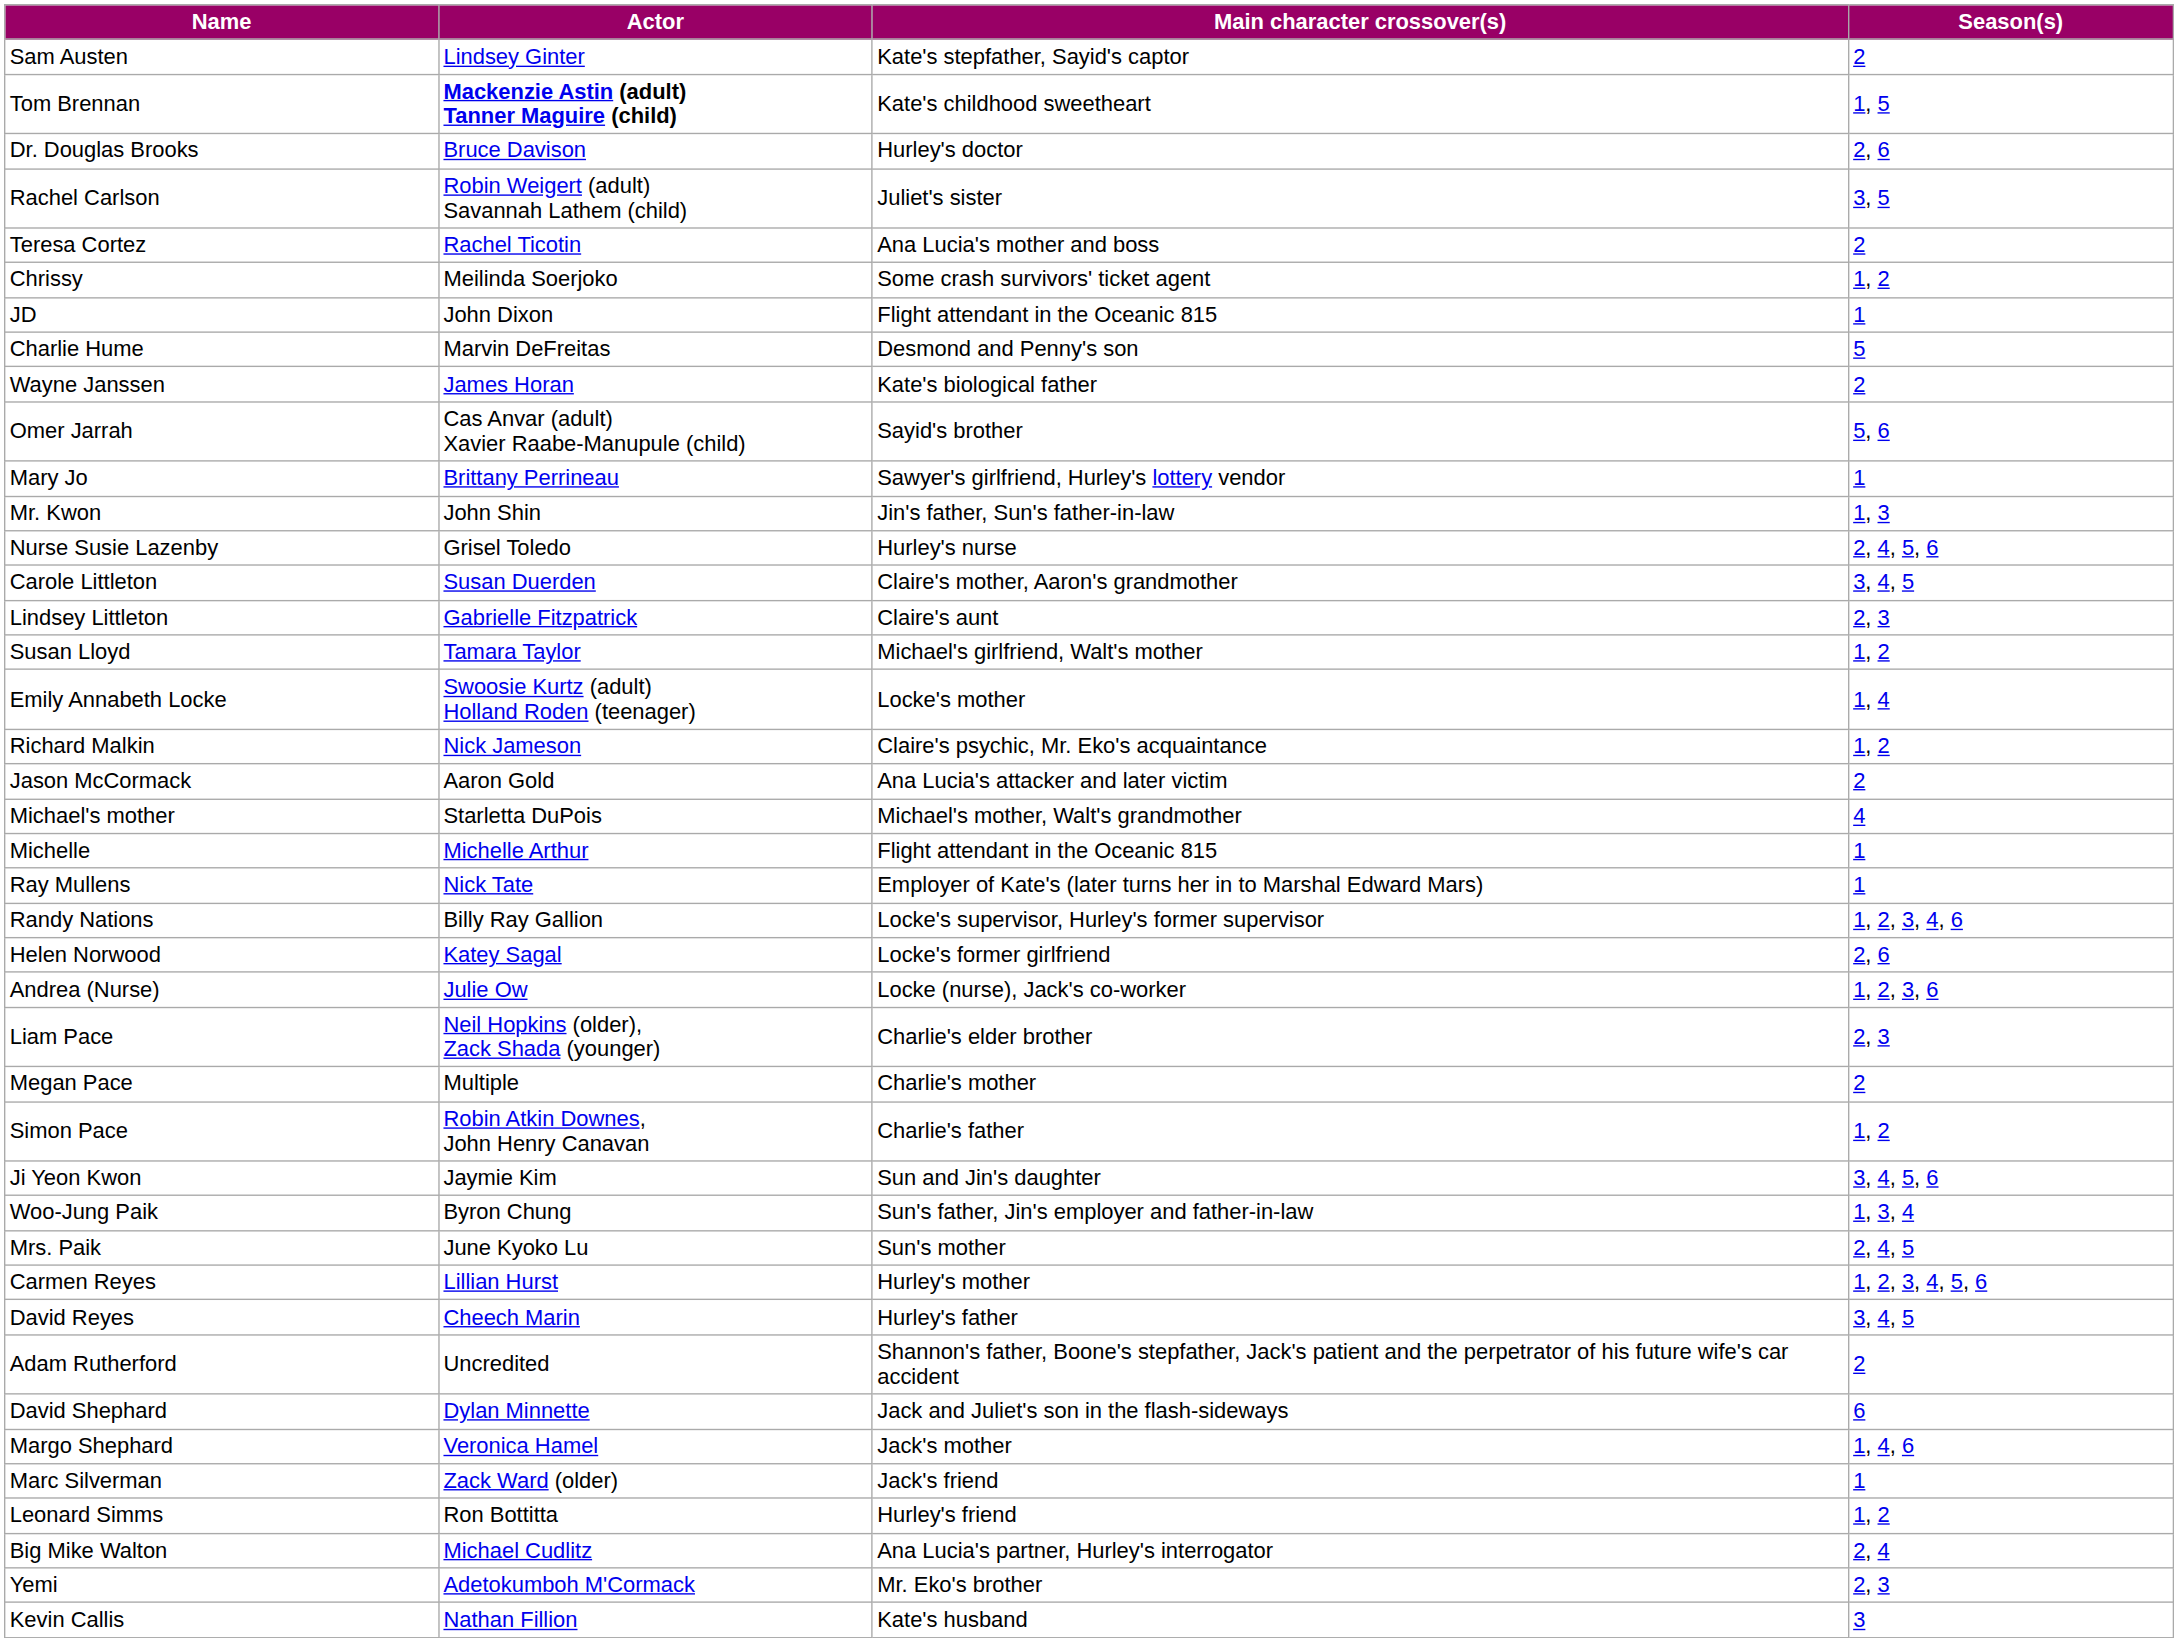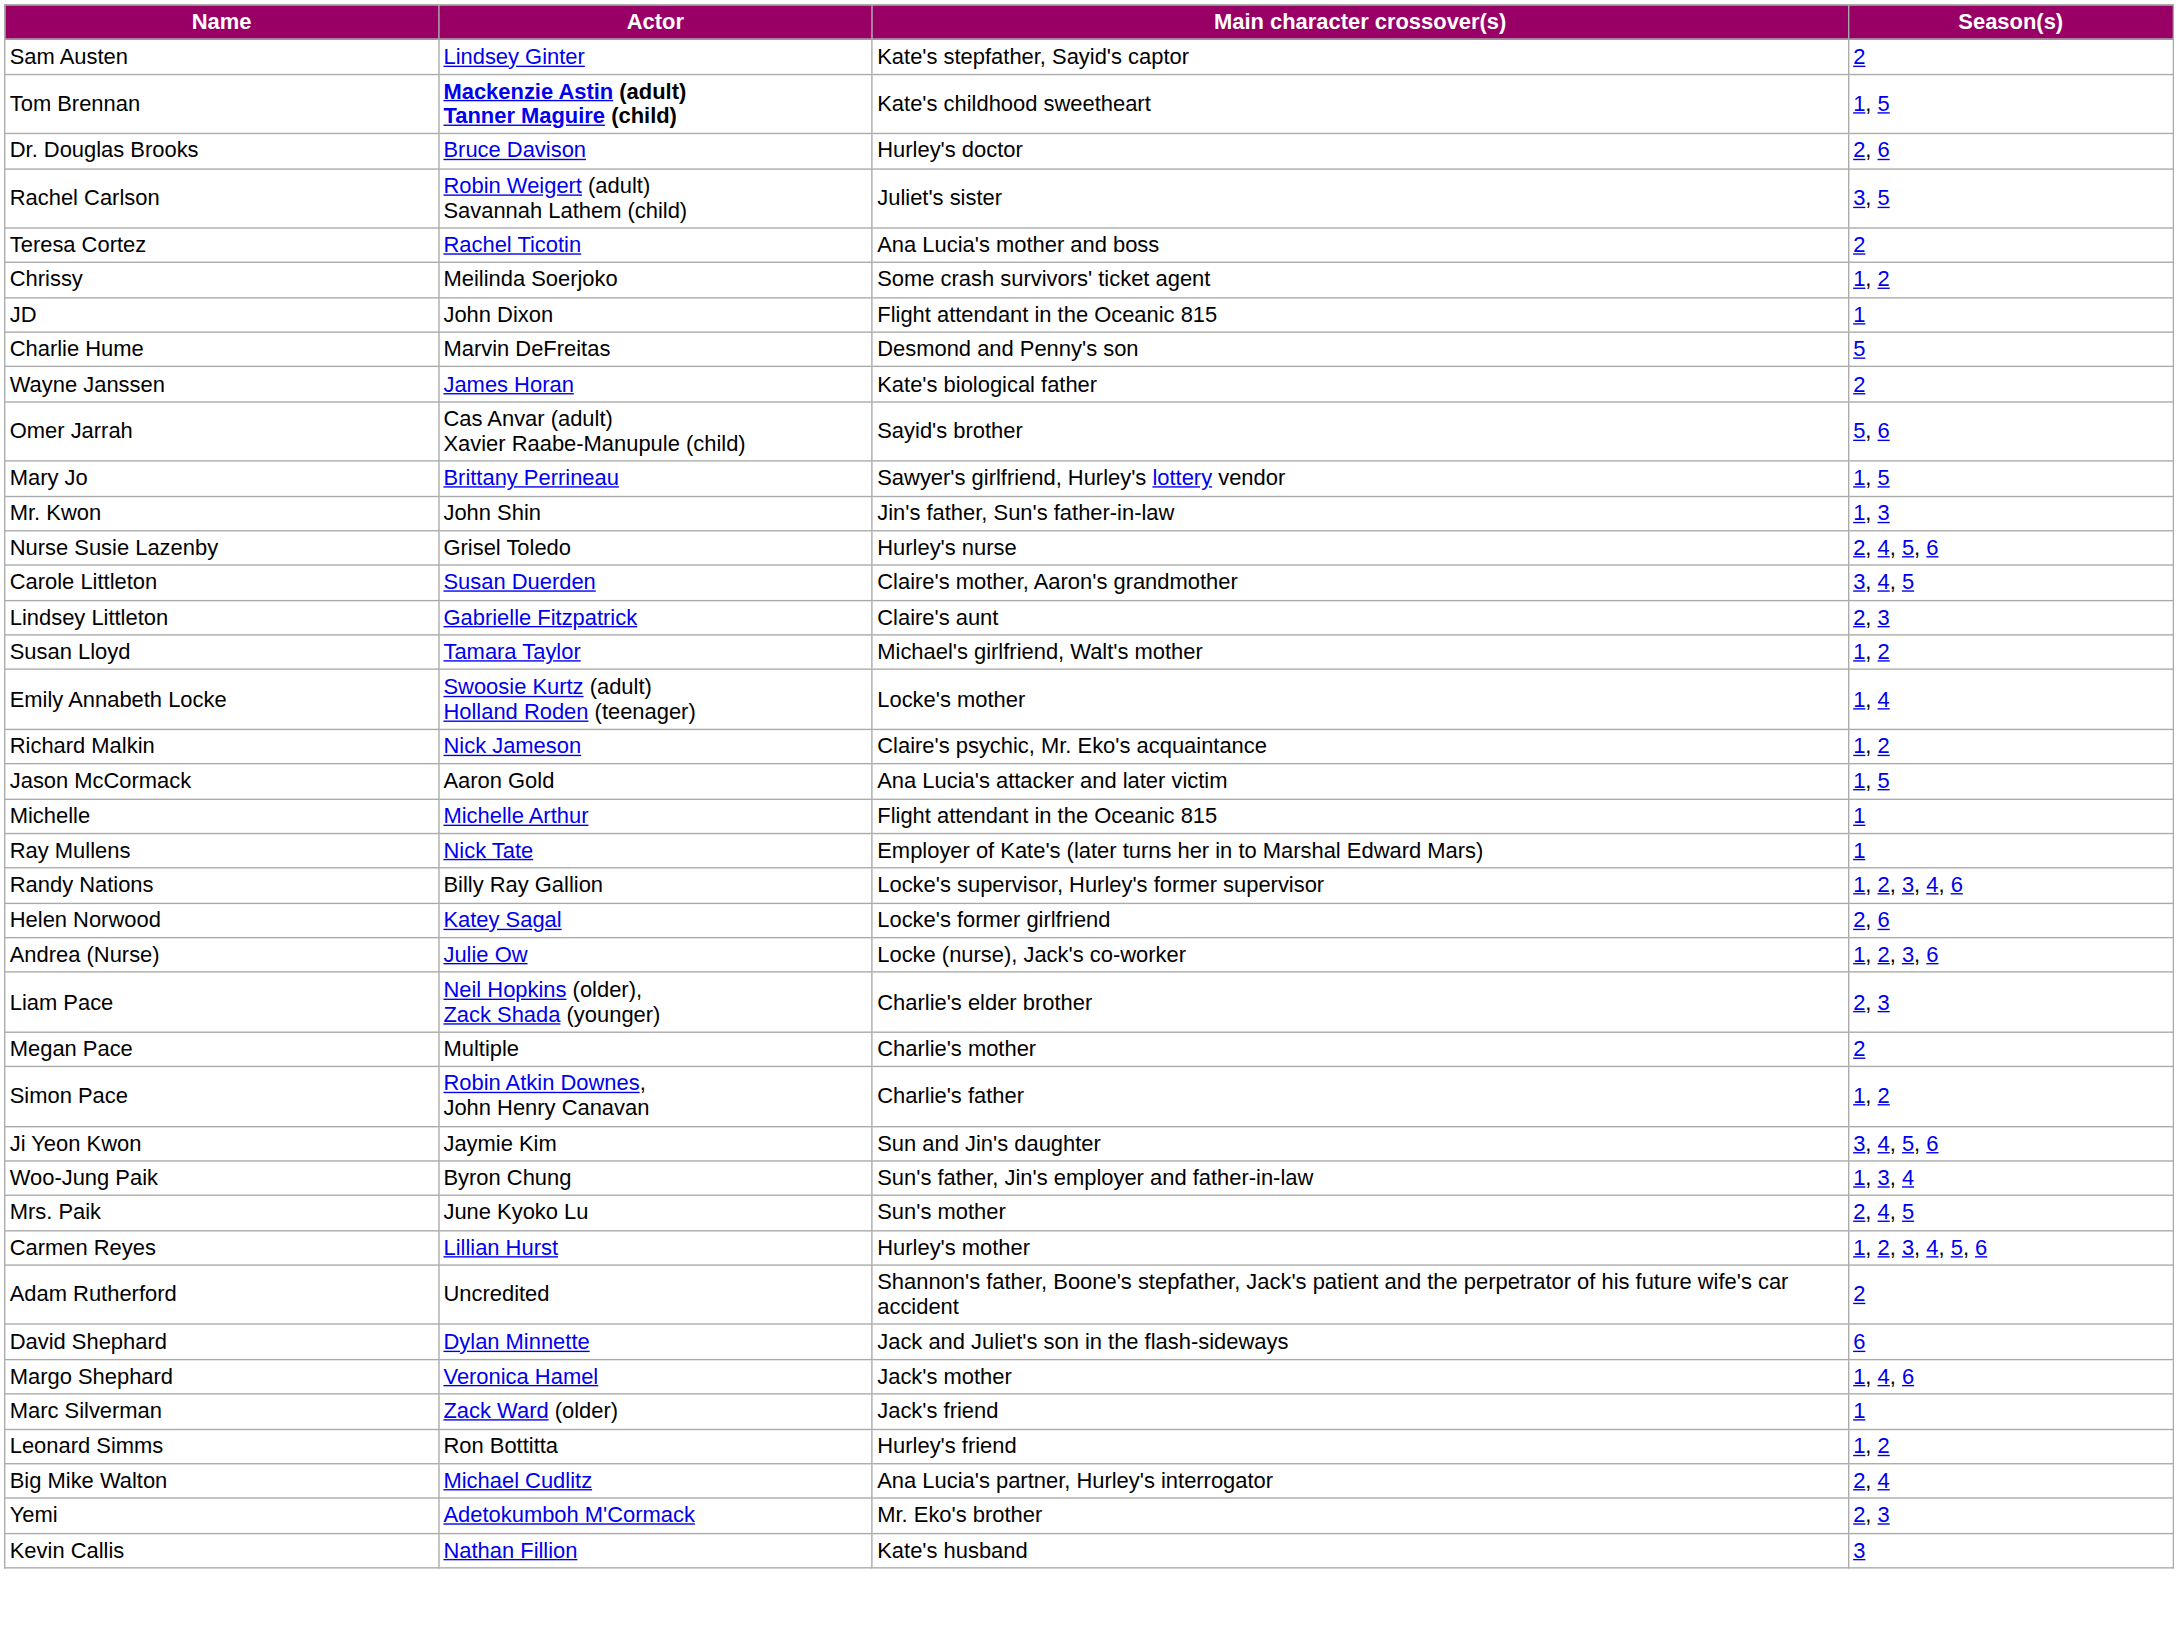Mary Jo | Season(s): 1 -> 1, 5
Jason McCormack | Season(s): 2 -> 1, 5
- row: Michael's mother | Starletta DuPois | Michael's mother, Walt's grandmother | 4
- row: David Reyes | Cheech Marin | Hurley's father | 3, 4, 5
